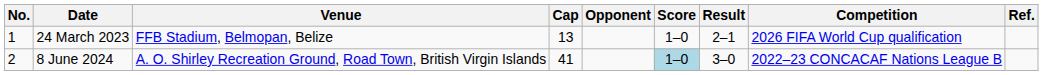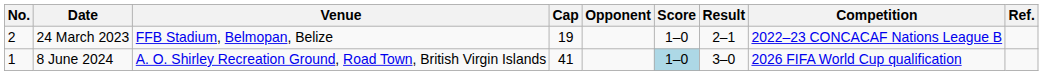24 March 2023 | No.: 1 -> 2
24 March 2023 | Cap: 13 -> 19
24 March 2023 | Competition: 2026 FIFA World Cup qualification -> 2022–23 CONCACAF Nations League B
8 June 2024 | No.: 2 -> 1
8 June 2024 | Competition: 2022–23 CONCACAF Nations League B -> 2026 FIFA World Cup qualification
